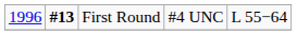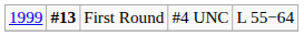First Round | column 1: 1996 -> 1999
